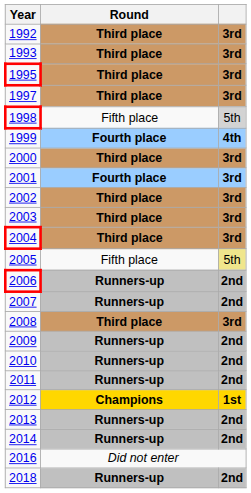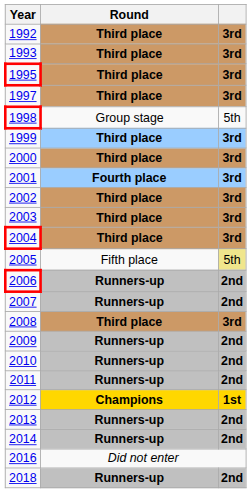1998 | Round: Fifth place -> Group stage
1998 | column 3: lightgrey background -> no background
1999 | Round: Fourth place -> Third place
1999 | column 3: 4th -> 3rd
